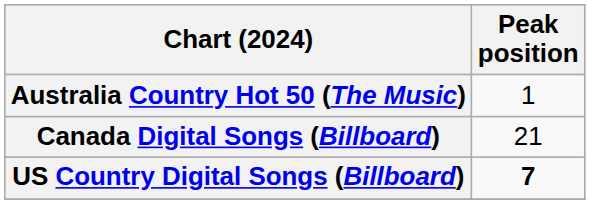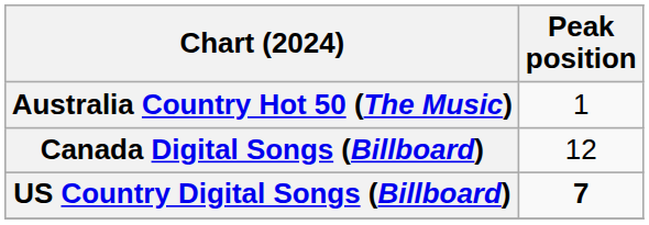Canada Digital Songs (Billboard) | Peak position: 21 -> 12
